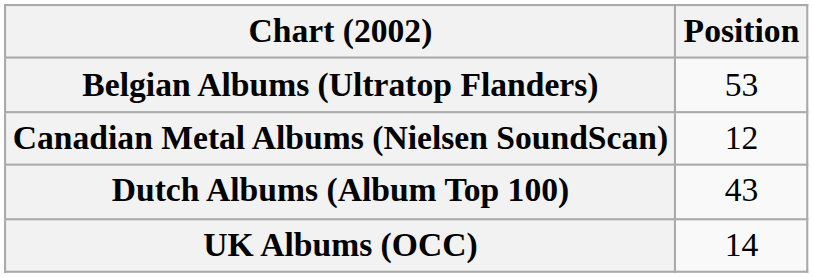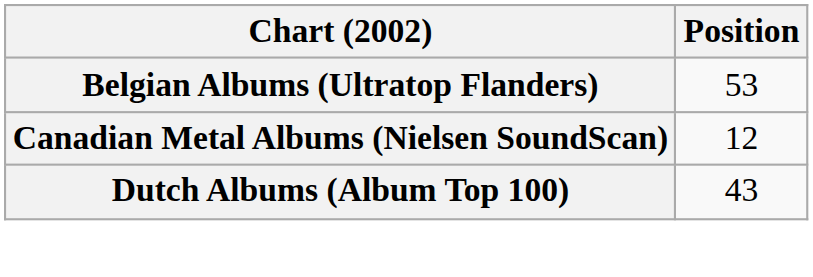- row: UK Albums (OCC) | 14
